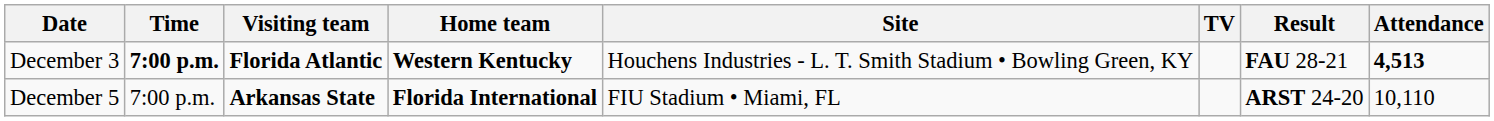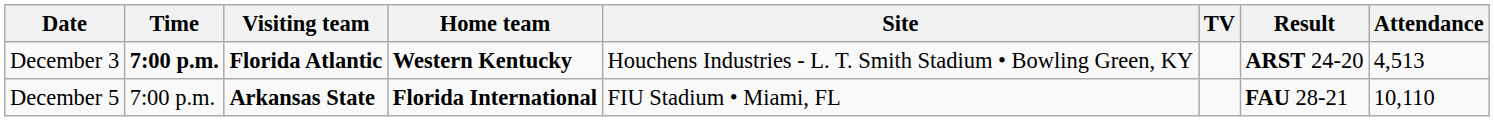December 3 | Result: FAU 28-21 -> ARST 24-20
December 3 | Attendance: bold -> normal
December 5 | Result: ARST 24-20 -> FAU 28-21
